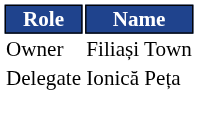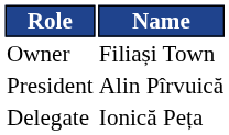+ row: President | Alin Pîrvuică
